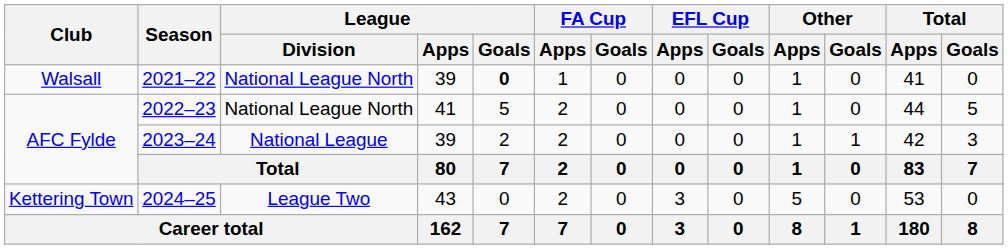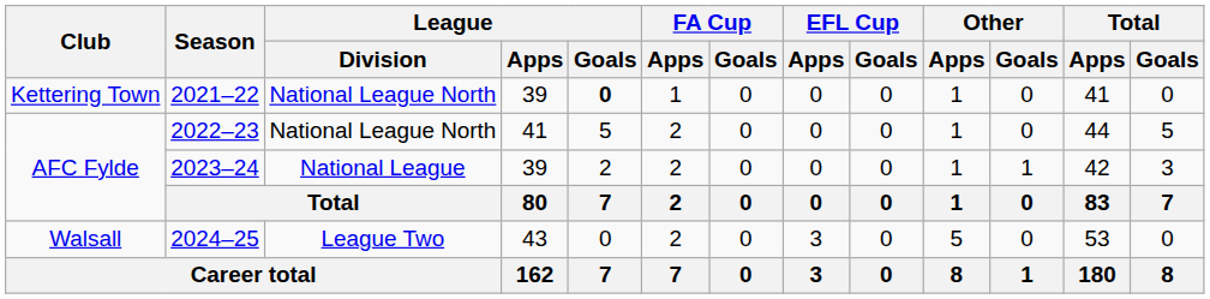2021–22 | Club: Walsall -> Kettering Town
2024–25 | Club: Kettering Town -> Walsall
